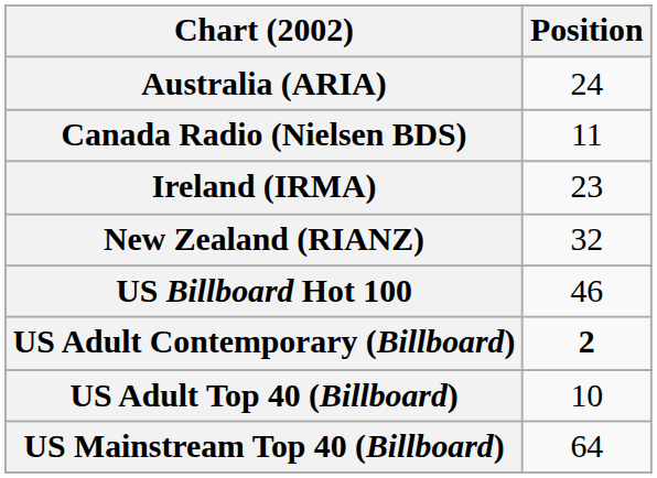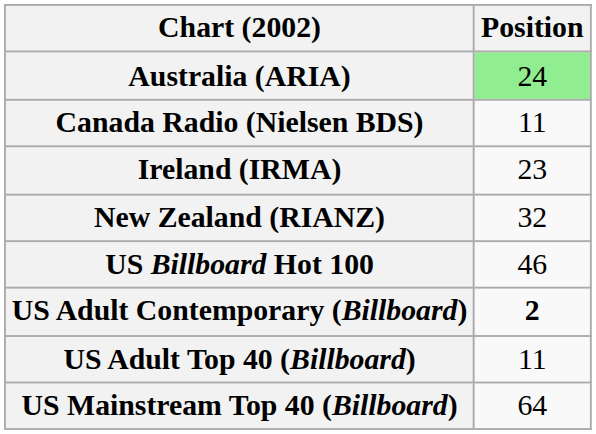Australia (ARIA) | Position: no background -> lightgreen background
US Adult Top 40 (Billboard) | Position: 10 -> 11
